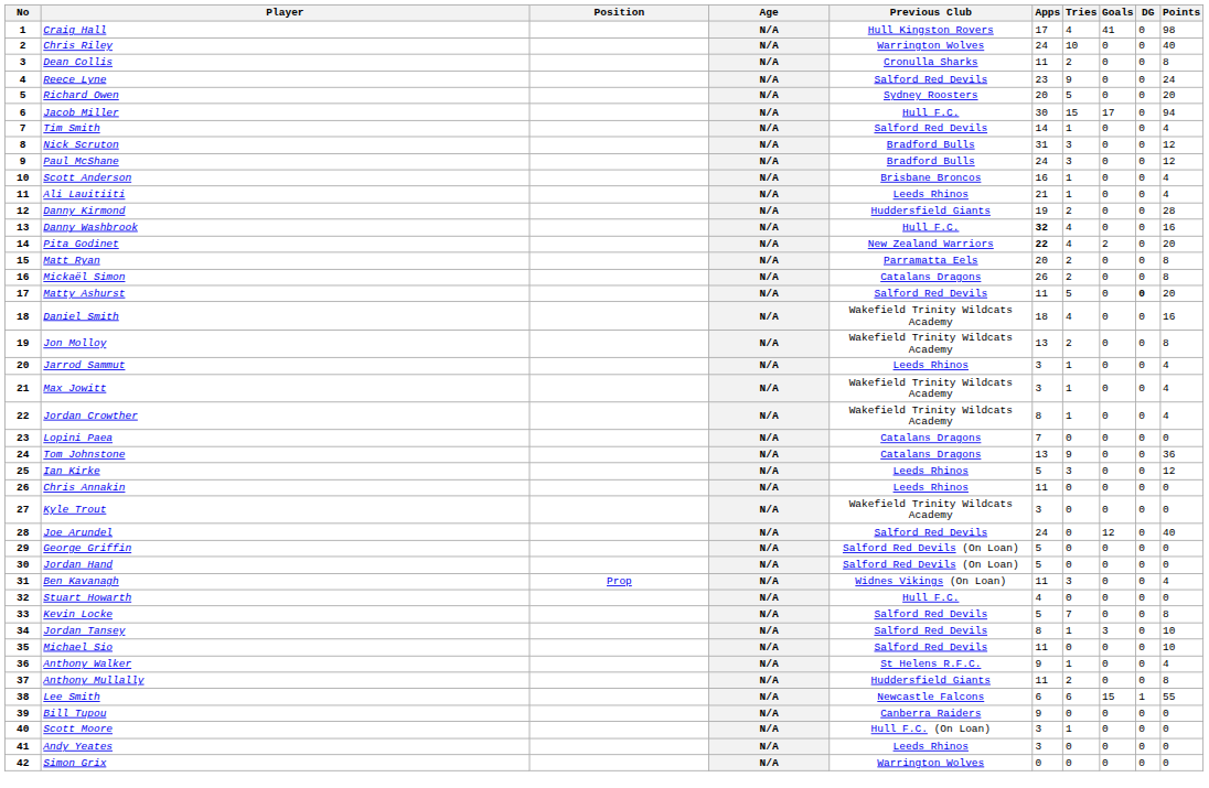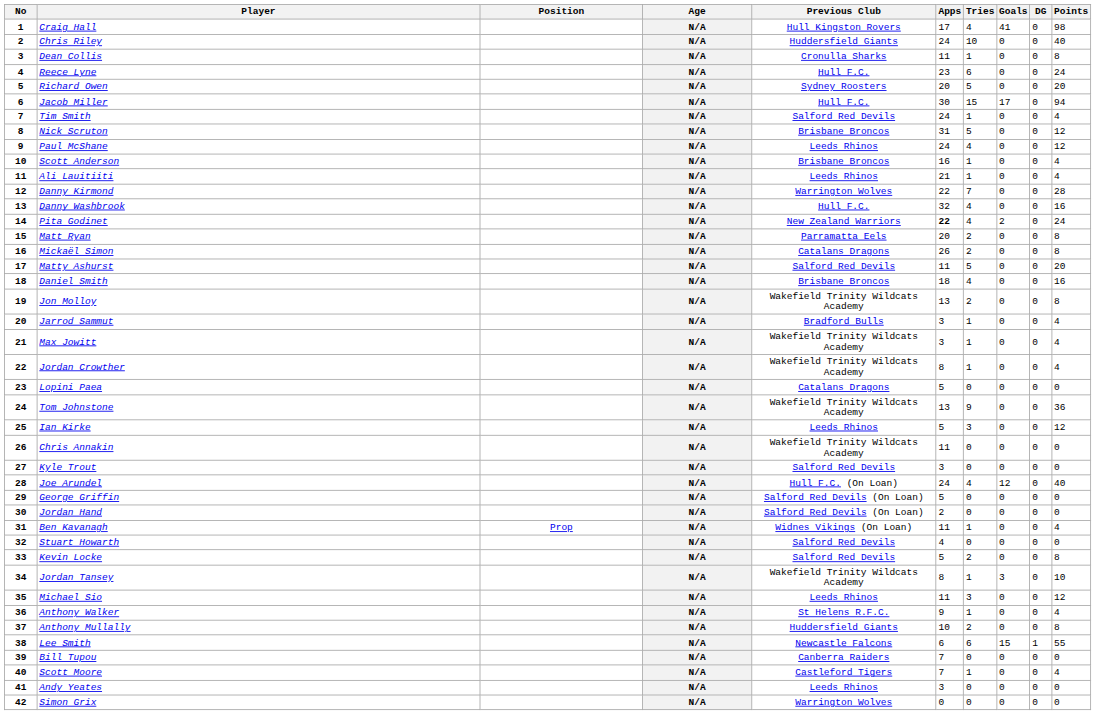Chris Riley | Previous Club: Warrington Wolves -> Huddersfield Giants
Dean Collis | Tries: 2 -> 1
Reece Lyne | Previous Club: Salford Red Devils -> Hull F.C.
Reece Lyne | Tries: 9 -> 6
Tim Smith | Apps: 14 -> 24
Nick Scruton | Previous Club: Bradford Bulls -> Brisbane Broncos
Nick Scruton | Tries: 3 -> 5
Paul McShane | Previous Club: Bradford Bulls -> Leeds Rhinos
Paul McShane | Tries: 3 -> 4
Danny Kirmond | Previous Club: Huddersfield Giants -> Warrington Wolves
Danny Kirmond | Apps: 19 -> 22
Danny Kirmond | Tries: 2 -> 7
Danny Washbrook | Apps: bold -> normal
Pita Godinet | Points: 20 -> 24
Matty Ashurst | DG: bold -> normal
Daniel Smith | Previous Club: Wakefield Trinity Wildcats Academy -> Brisbane Broncos
Jarrod Sammut | Previous Club: Leeds Rhinos -> Bradford Bulls
Lopini Paea | Apps: 7 -> 5
Tom Johnstone | Previous Club: Catalans Dragons -> Wakefield Trinity Wildcats Academy
Chris Annakin | Previous Club: Leeds Rhinos -> Wakefield Trinity Wildcats Academy
Kyle Trout | Previous Club: Wakefield Trinity Wildcats Academy -> Salford Red Devils
Joe Arundel | Previous Club: Salford Red Devils -> Hull F.C. (On Loan)
Joe Arundel | Tries: 0 -> 4
Jordan Hand | Apps: 5 -> 2
Ben Kavanagh | Tries: 3 -> 1
Stuart Howarth | Previous Club: Hull F.C. -> Salford Red Devils
Kevin Locke | Tries: 7 -> 2
Jordan Tansey | Previous Club: Salford Red Devils -> Wakefield Trinity Wildcats Academy
Michael Sio | Previous Club: Salford Red Devils -> Leeds Rhinos
Michael Sio | Tries: 0 -> 3
Michael Sio | Points: 10 -> 12
Anthony Mullally | Apps: 11 -> 10
Bill Tupou | Apps: 9 -> 7
Scott Moore | Previous Club: Hull F.C. (On Loan) -> Castleford Tigers
Scott Moore | Apps: 3 -> 7
Scott Moore | Points: 0 -> 4
